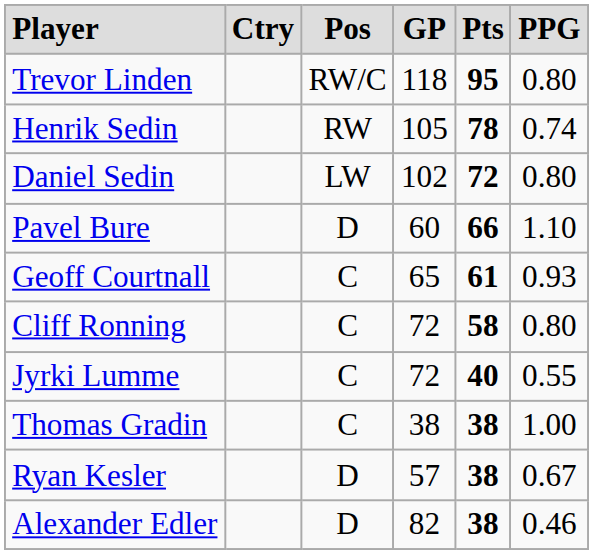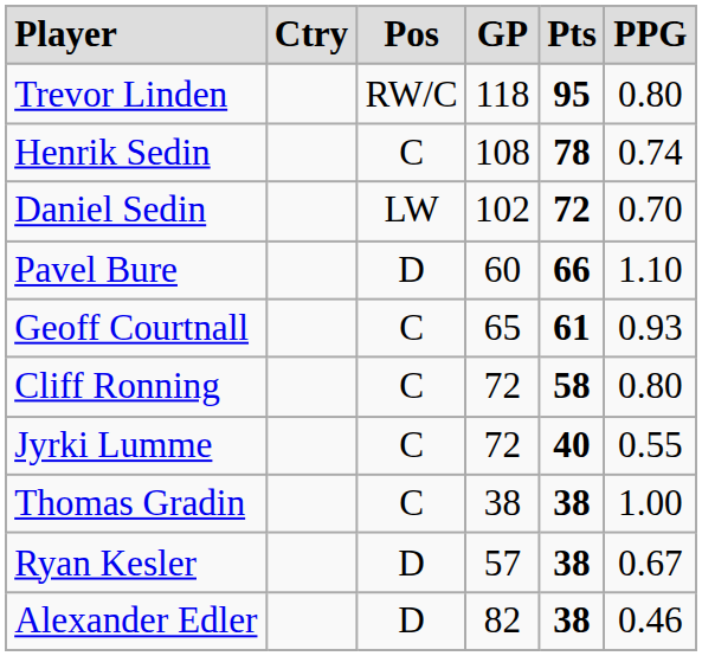Henrik Sedin | column 3: RW -> C
Henrik Sedin | column 4: 105 -> 108
Daniel Sedin | column 6: 0.80 -> 0.70
